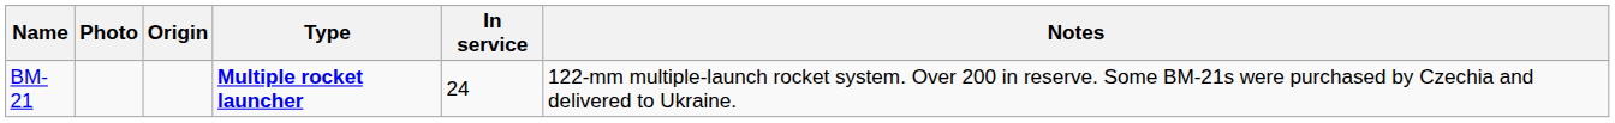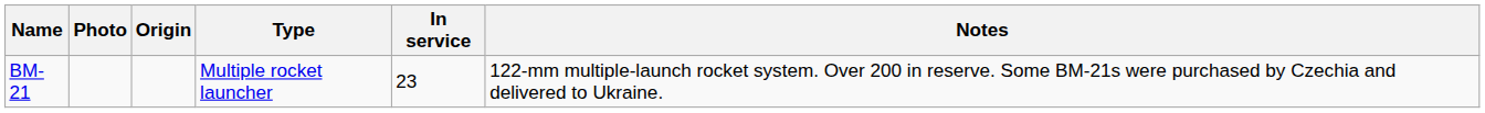BM-21 | Type: bold -> normal
BM-21 | In service: 24 -> 23
